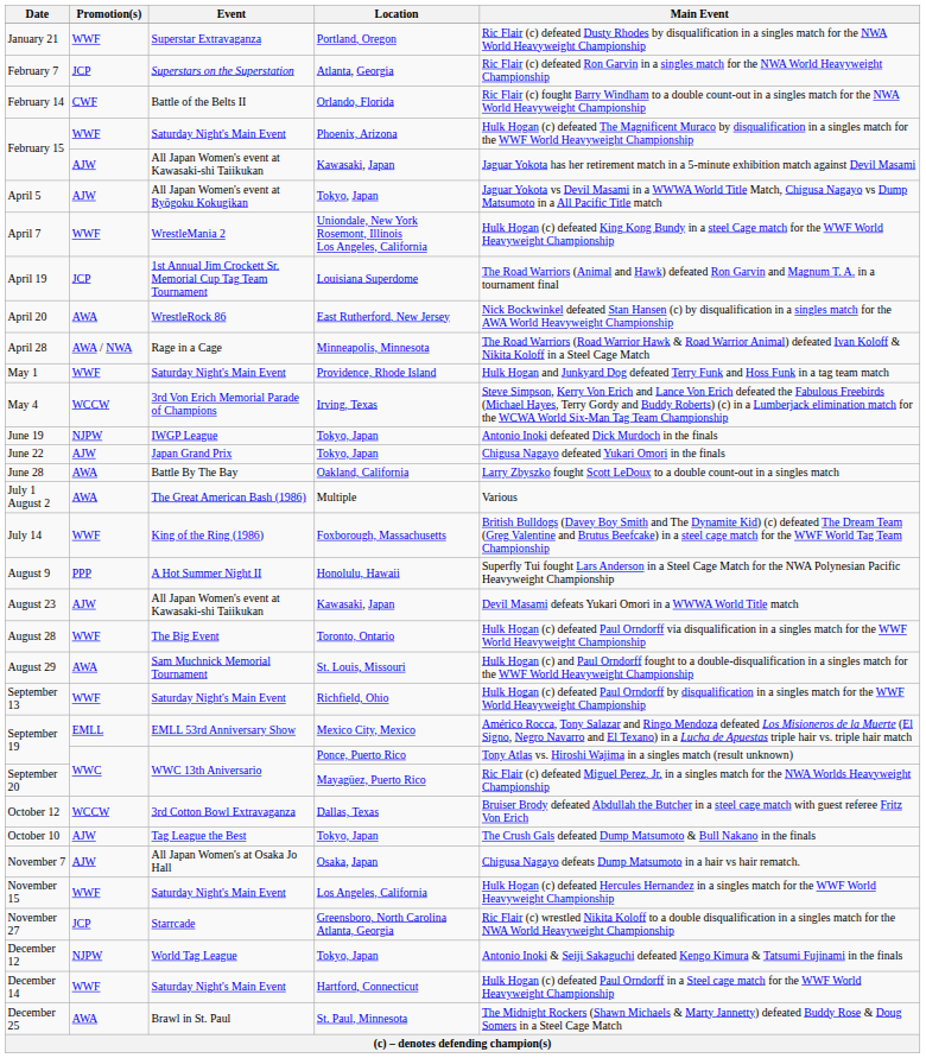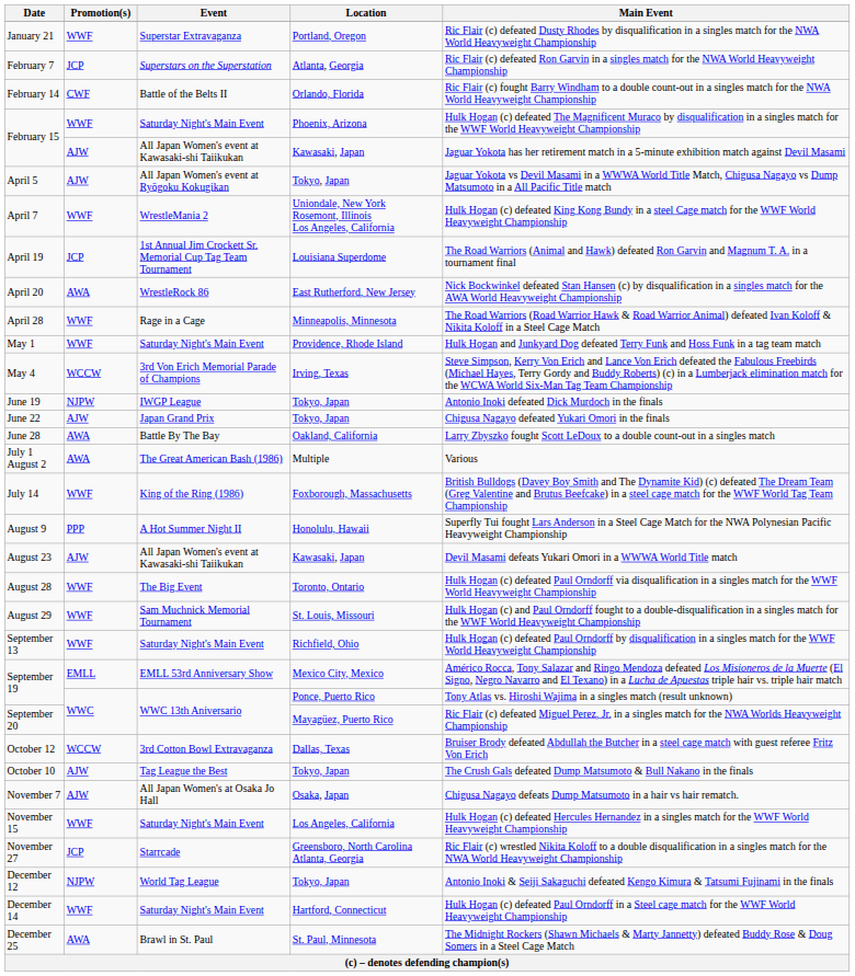April 28 | Promotion(s): AWA / NWA -> WWF
August 29 | Promotion(s): AWA -> WWF
